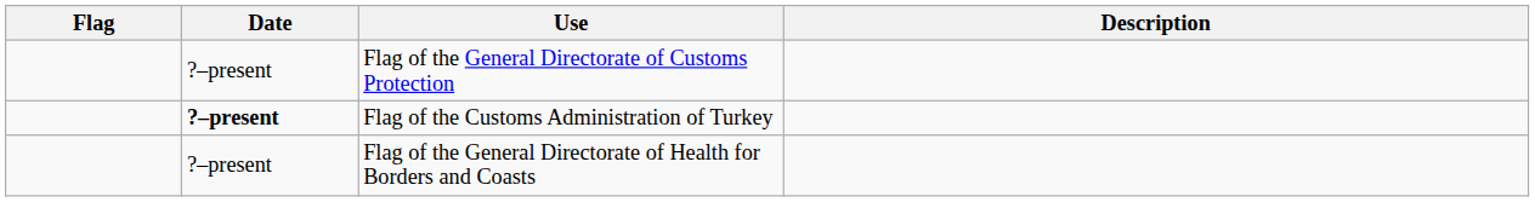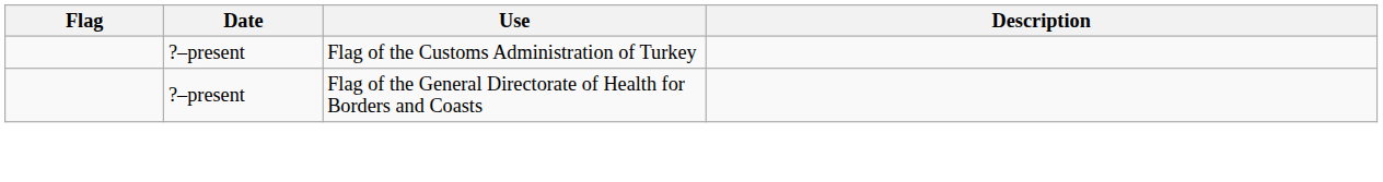- row: ?–present | Flag of the General Directorate of Customs Protection
Flag of the Customs Administration of Turkey | Date: bold -> normal
